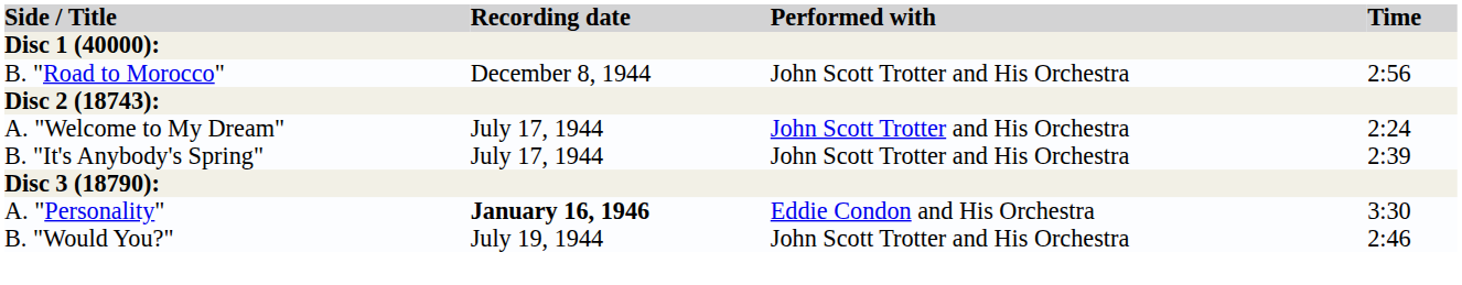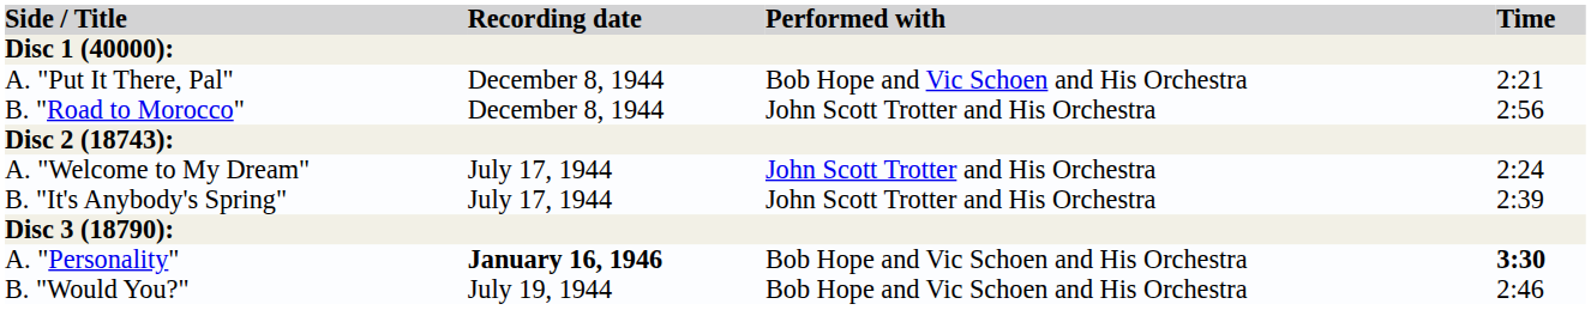+ row: A. "Put It There, Pal" | December 8, 1944 | Bob Hope and Vic Schoen and His Orchestra | 2:21
A. "Personality" | Performed with: Eddie Condon and His Orchestra -> Bob Hope and Vic Schoen and His Orchestra
A. "Personality" | Time: normal -> bold
B. "Would You?" | Performed with: John Scott Trotter and His Orchestra -> Bob Hope and Vic Schoen and His Orchestra
